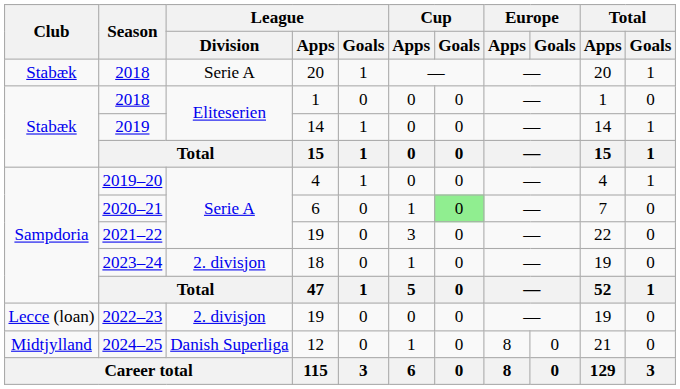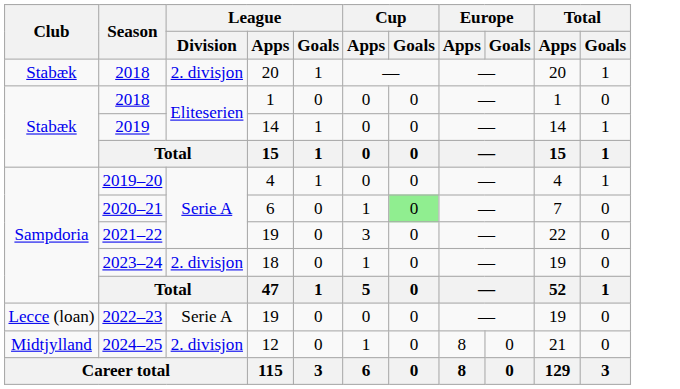2018 / 20 | League / Division: Serie A -> 2. divisjon
2022–23 | League / Division: 2. divisjon -> Serie A
2024–25 | League / Division: Danish Superliga -> 2. divisjon
